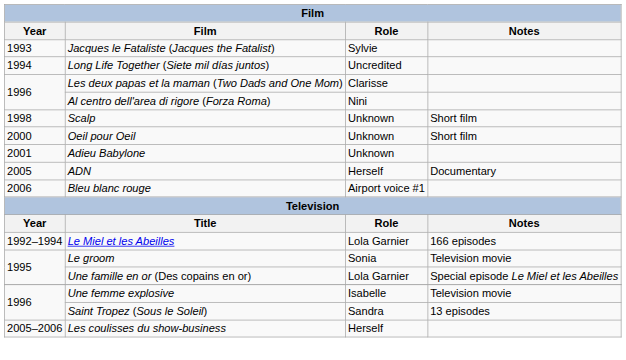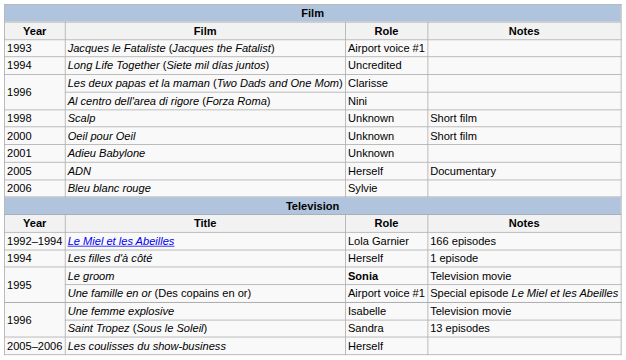Jacques le Fataliste (Jacques the Fatalist) | Role: Sylvie -> Airport voice #1
Bleu blanc rouge | Role: Airport voice #1 -> Sylvie
+ row: 1994 | Les filles d'à côté | Herself | 1 episode
Le groom | Role: normal -> bold
Une famille en or (Des copains en or) | Role: Lola Garnier -> Airport voice #1
